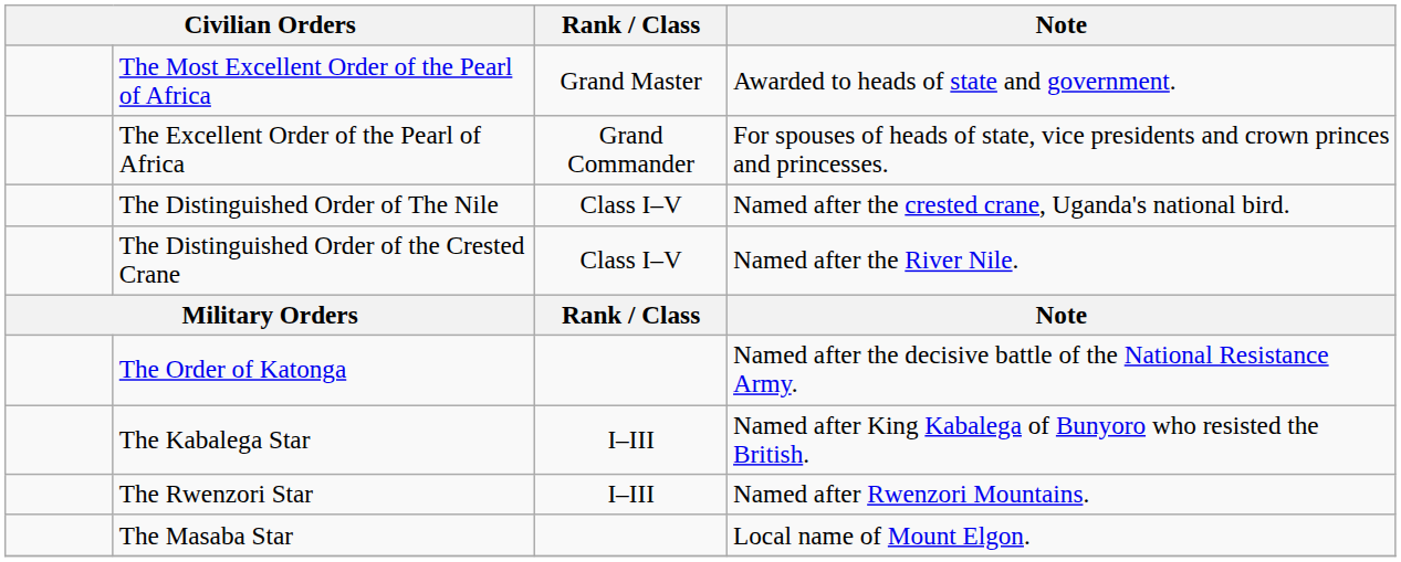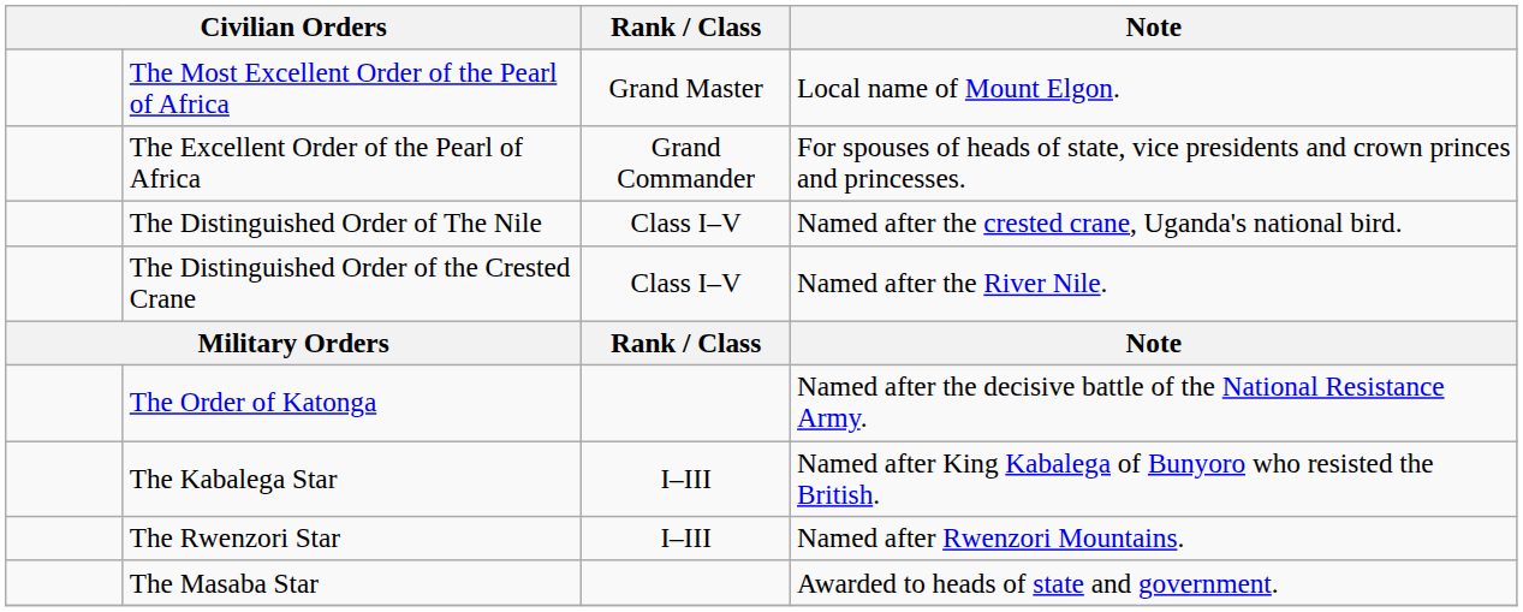The Most Excellent Order of the Pearl of Africa | Note: Awarded to heads of state and government. -> Local name of Mount Elgon.
The Masaba Star | Note: Local name of Mount Elgon. -> Awarded to heads of state and government.
